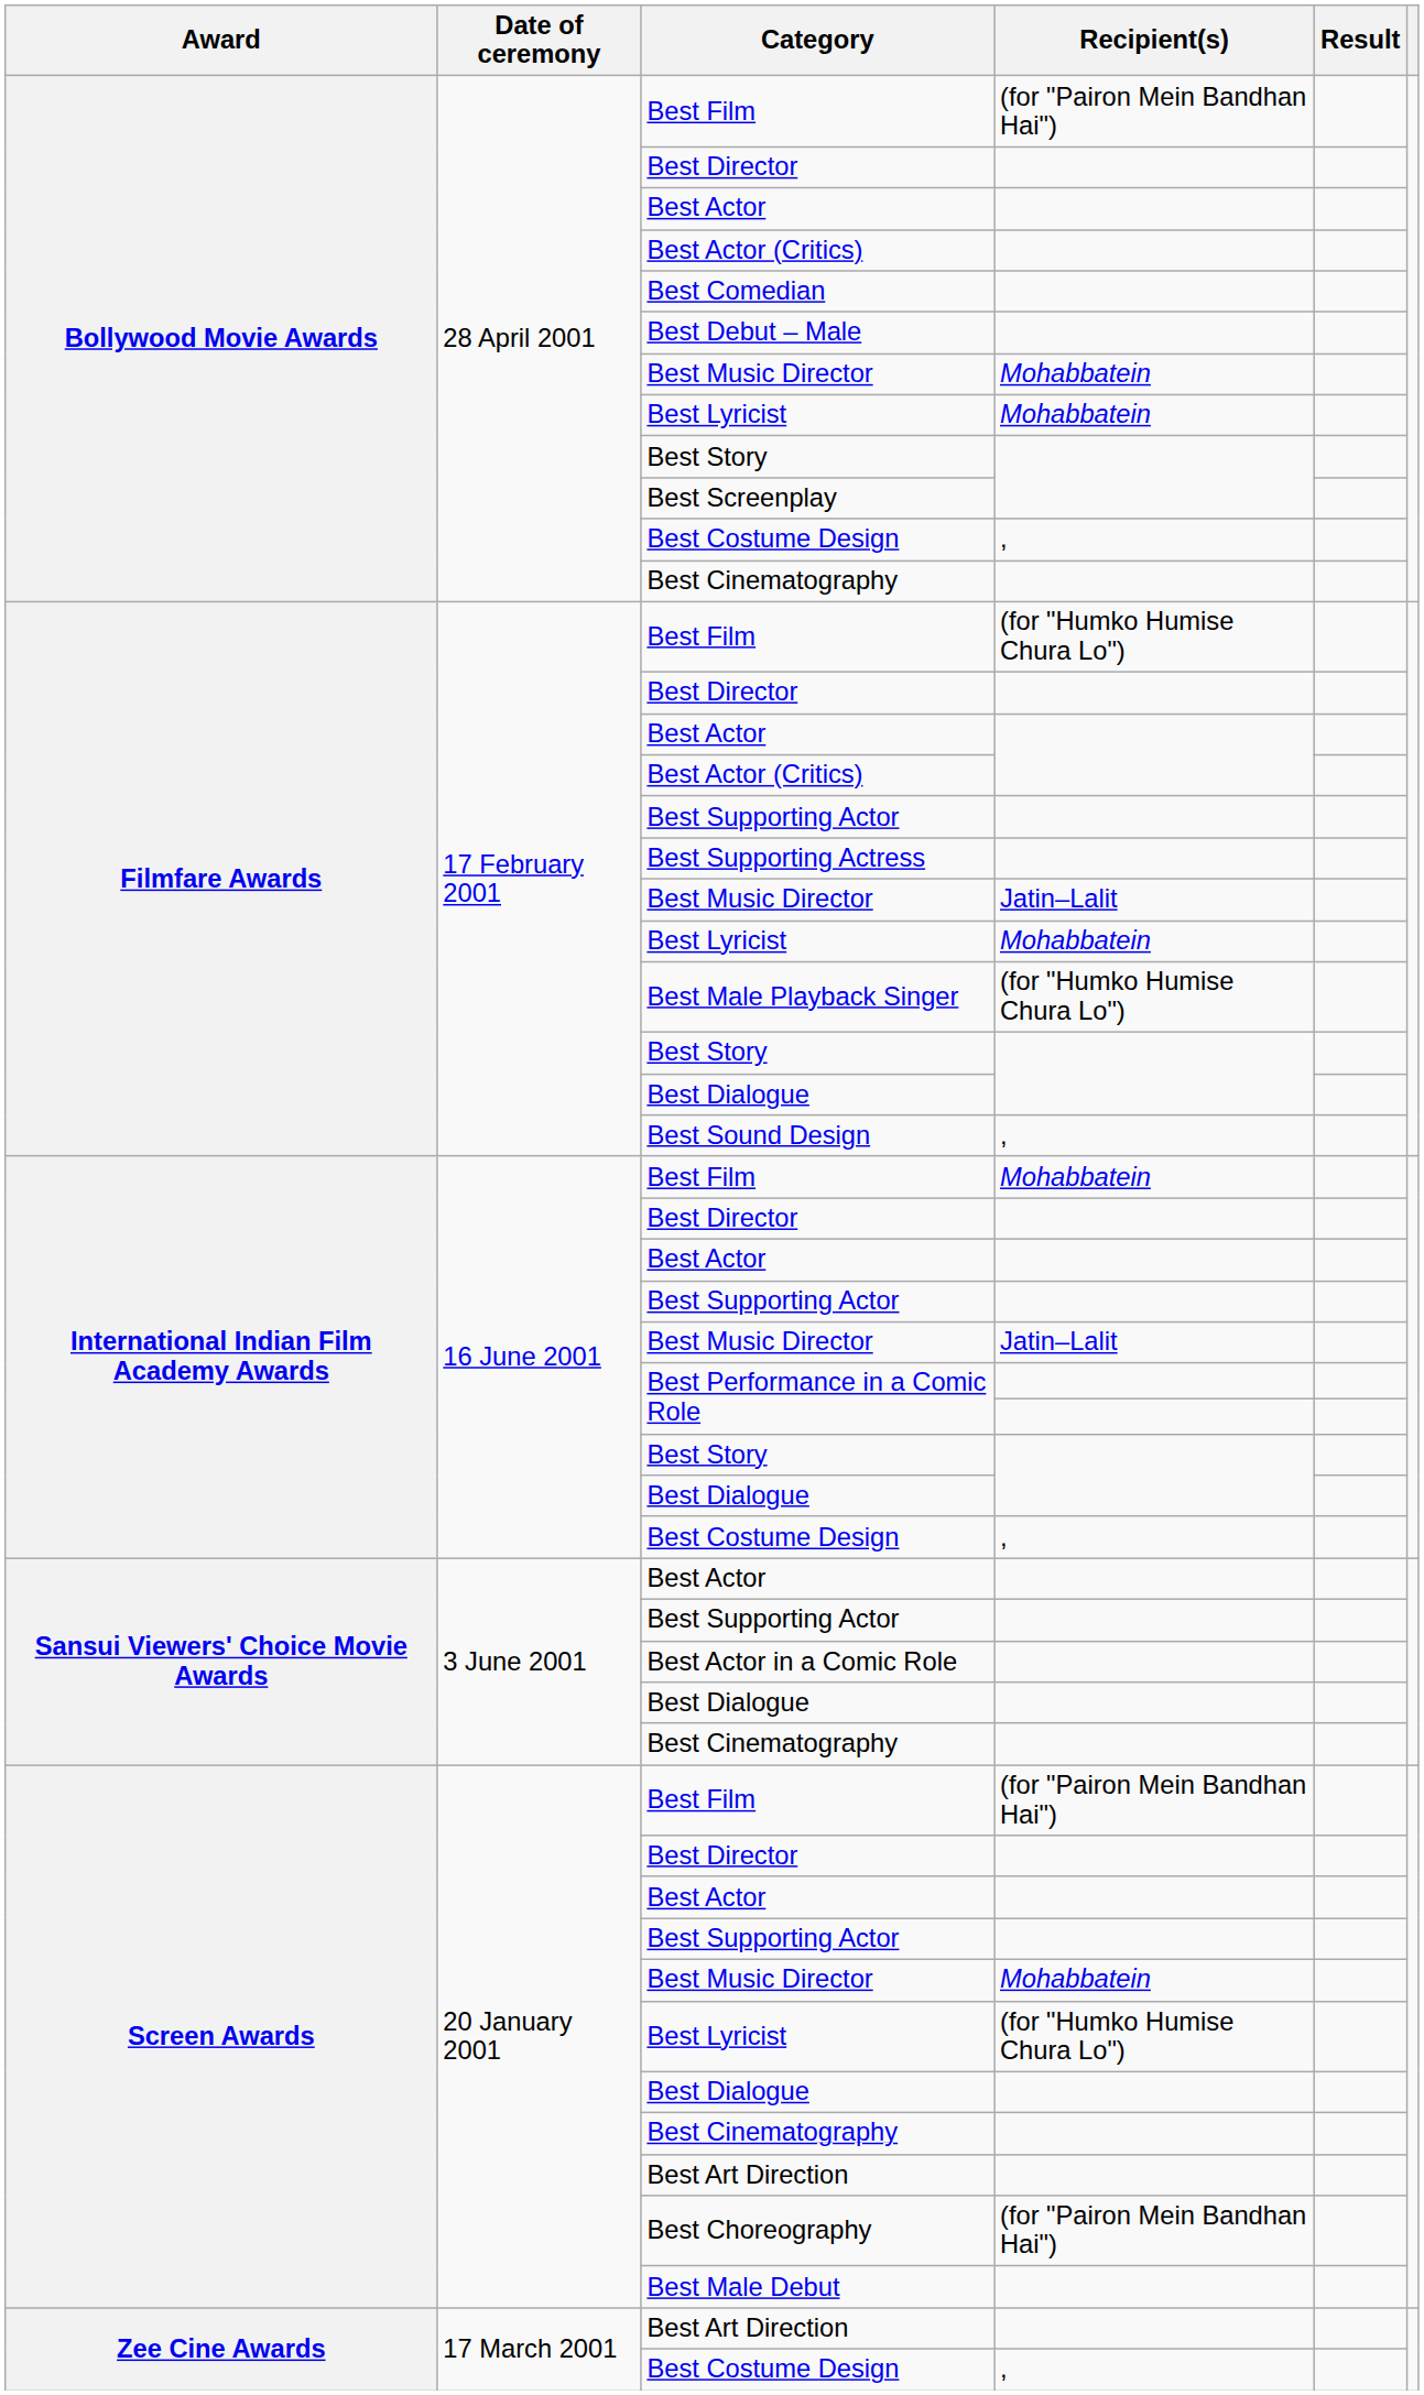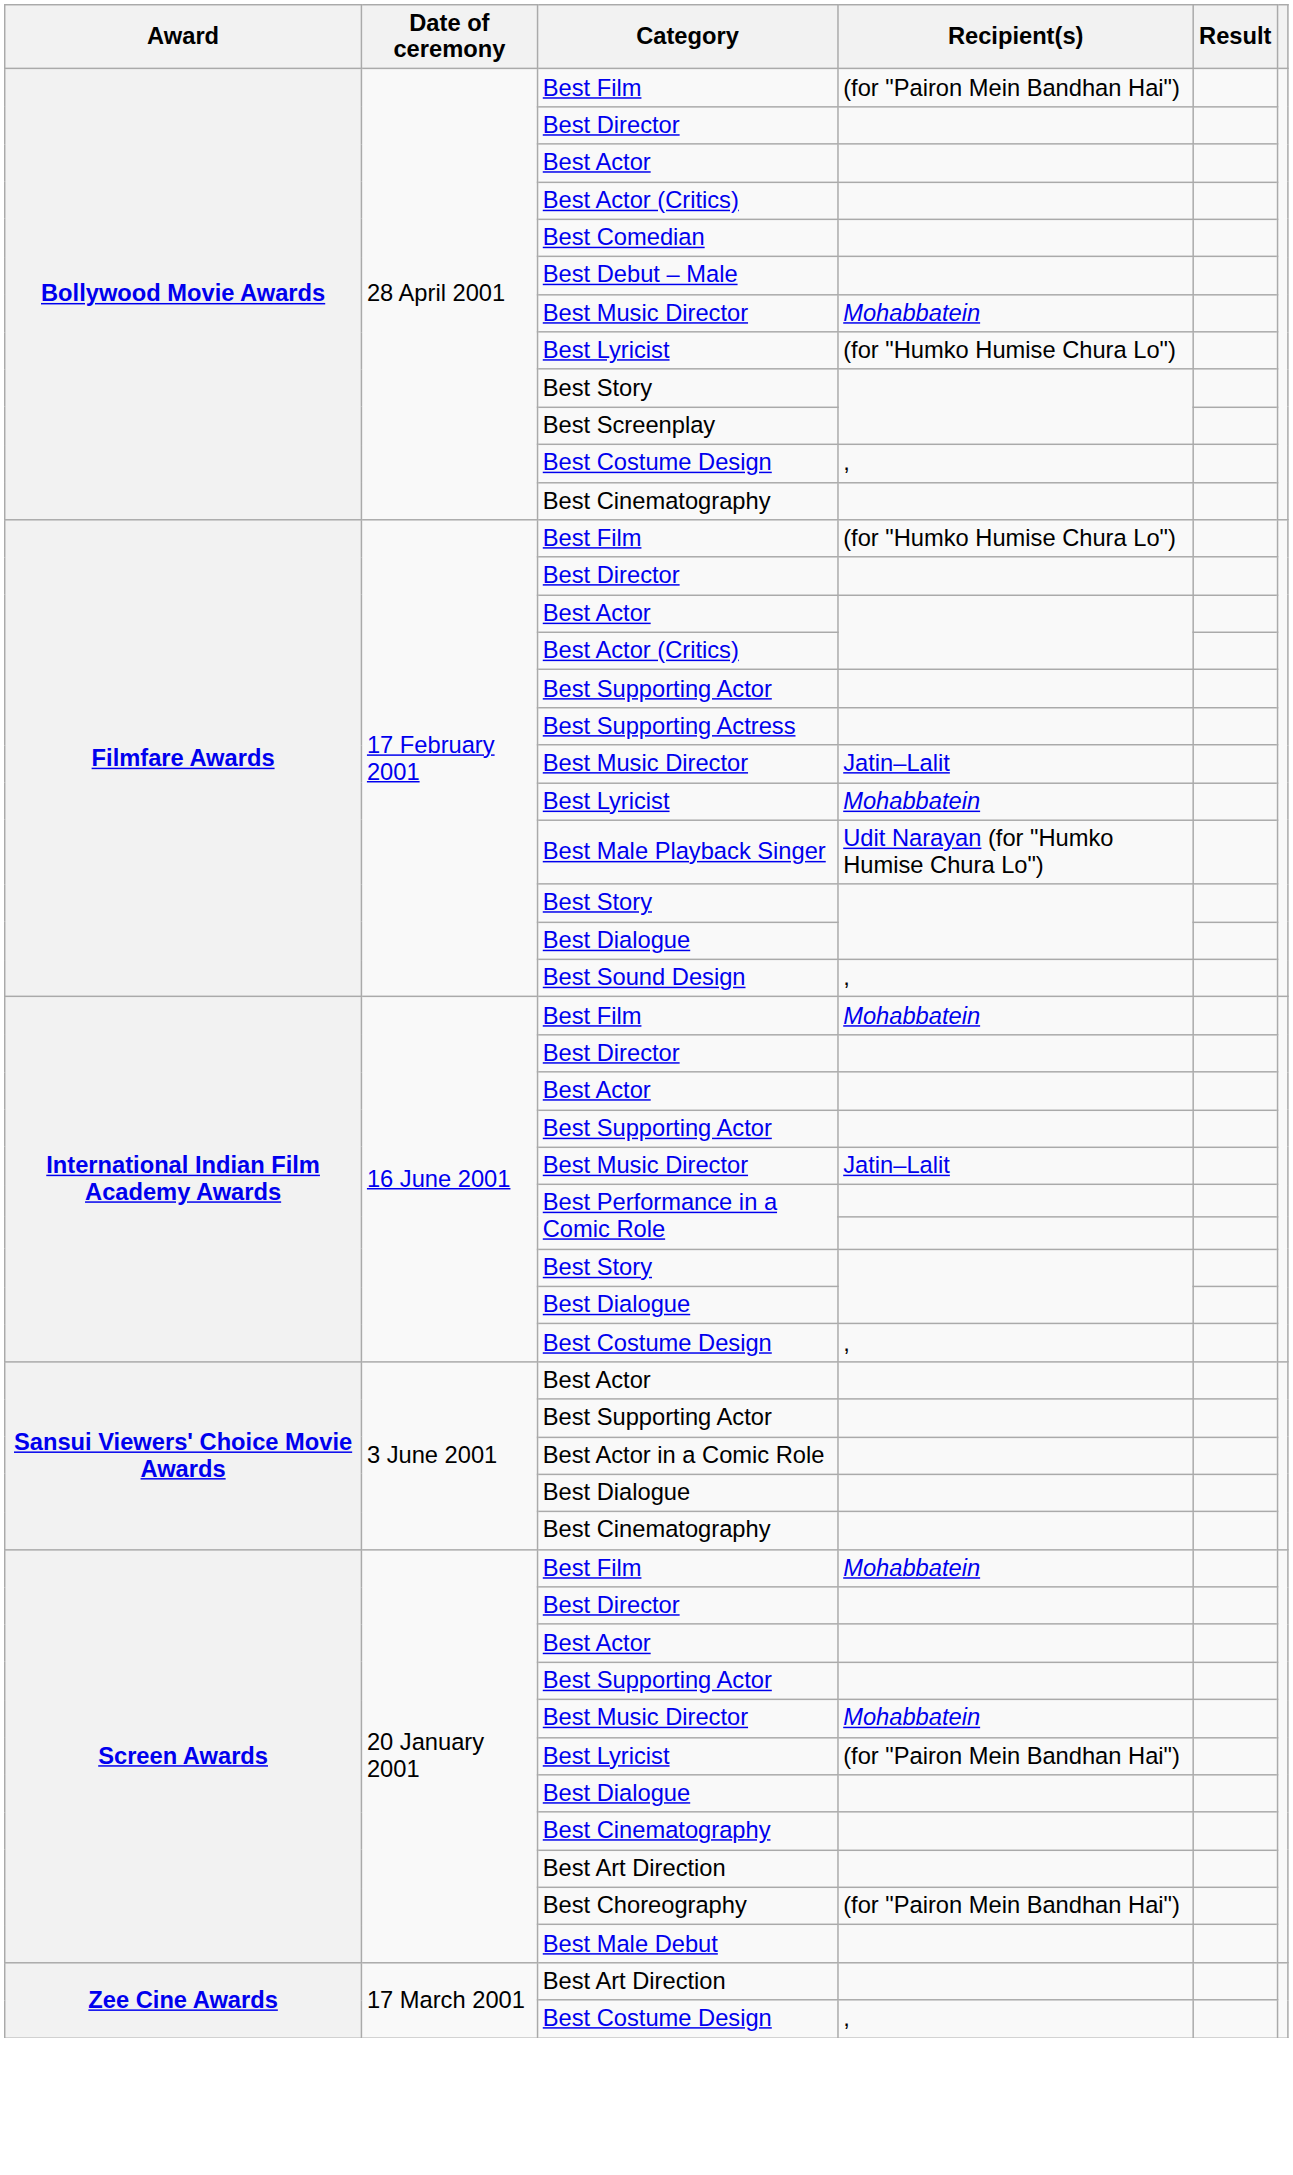Bollywood Movie Awards / Best Lyricist | Recipient(s): Mohabbatein -> (for "Humko Humise Chura Lo")
Best Male Playback Singer | Recipient(s): (for "Humko Humise Chura Lo") -> Udit Narayan (for "Humko Humise Chura Lo")
Screen Awards / Best Film | Recipient(s): (for "Pairon Mein Bandhan Hai") -> Mohabbatein
Screen Awards / Best Lyricist | Recipient(s): (for "Humko Humise Chura Lo") -> (for "Pairon Mein Bandhan Hai")
